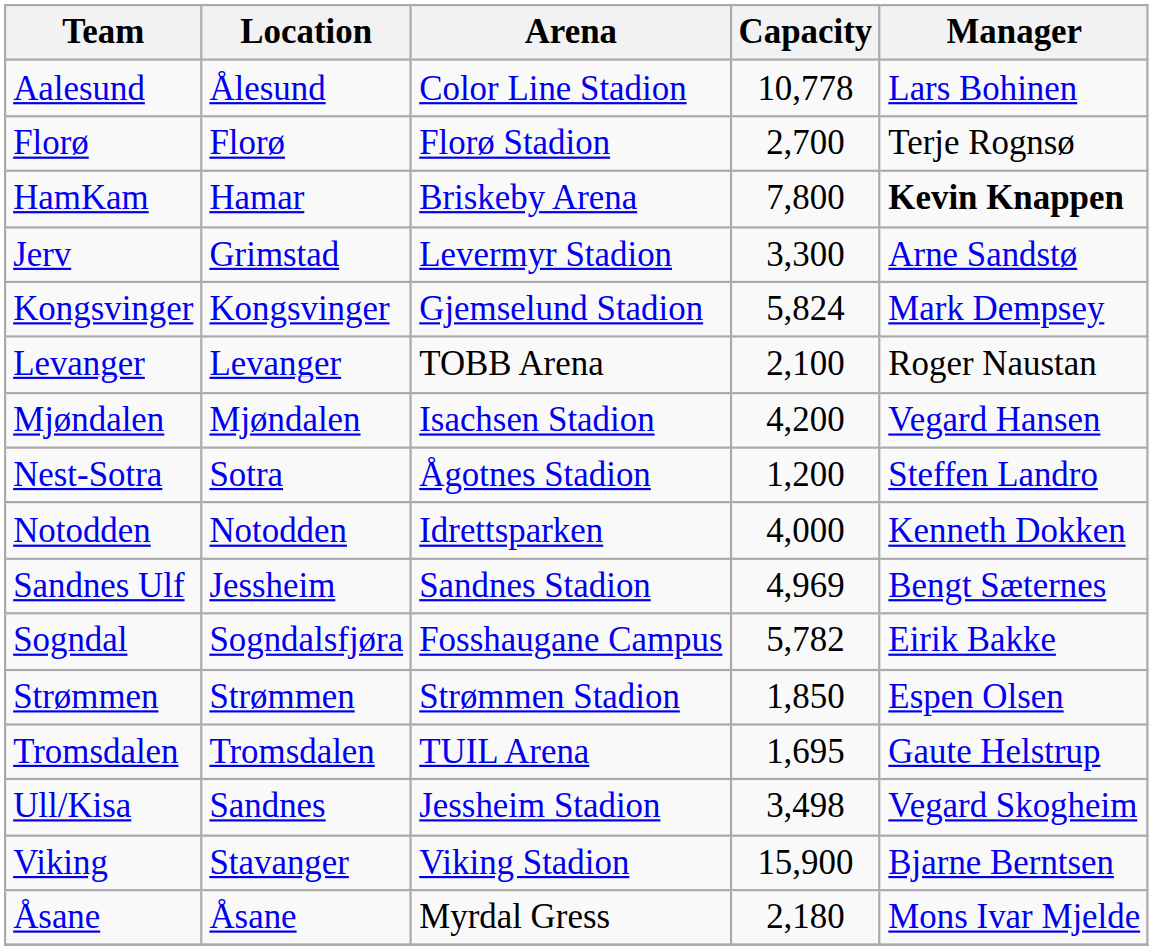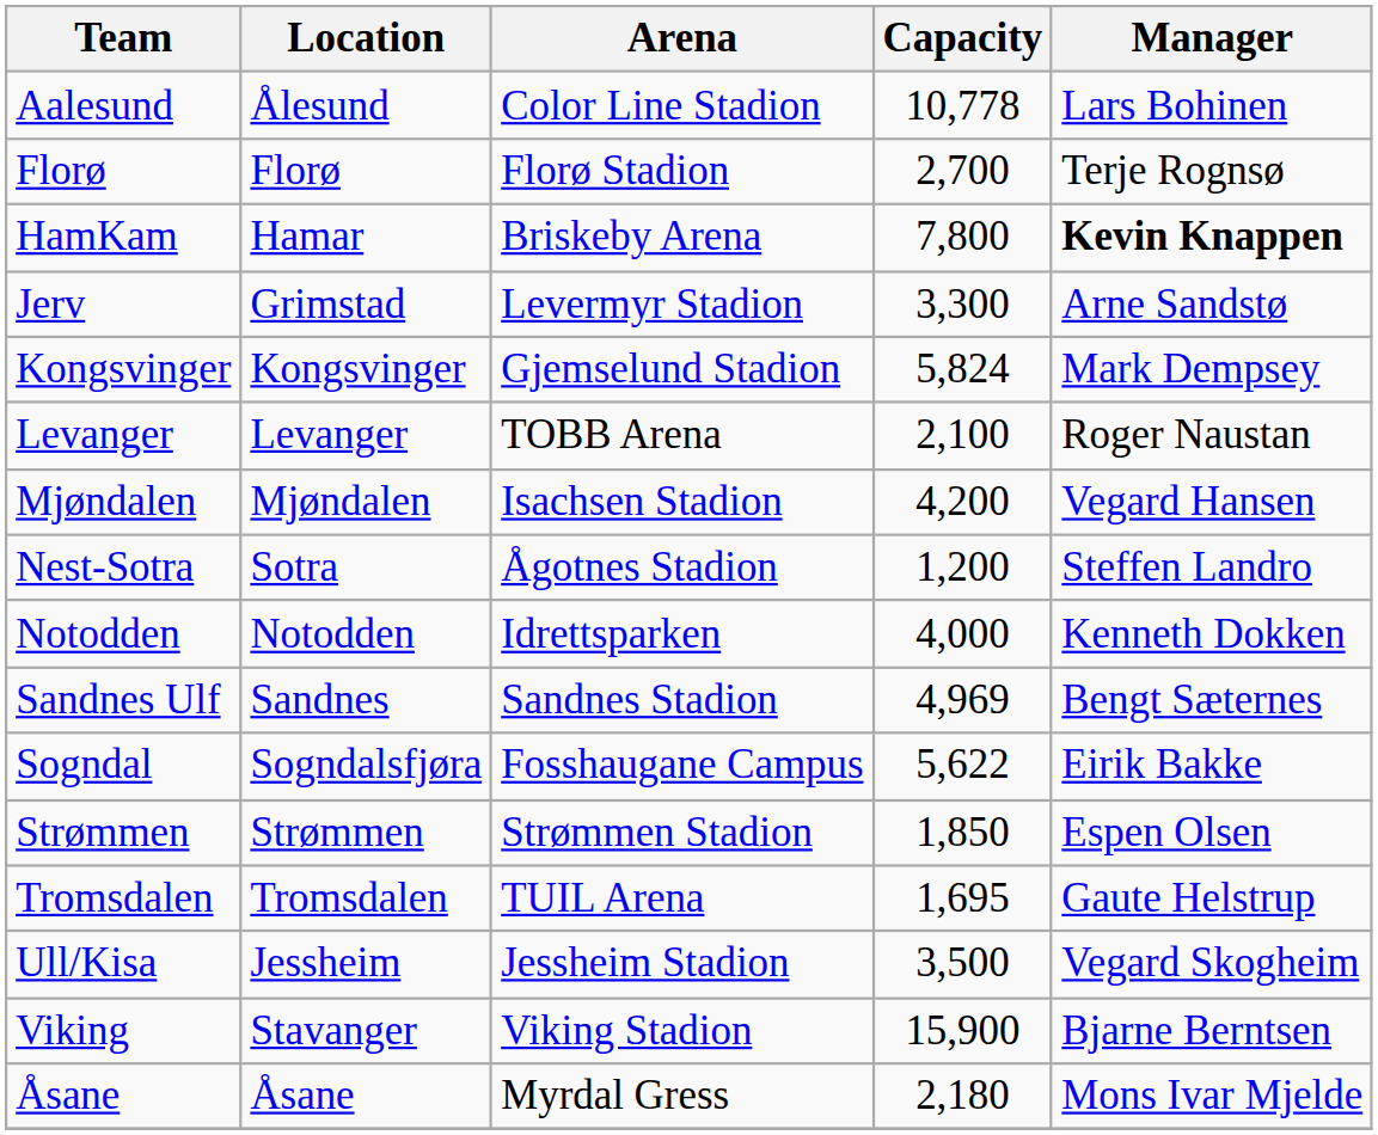Sandnes Ulf | Location: Jessheim -> Sandnes
Sogndal | Capacity: 5,782 -> 5,622
Ull/Kisa | Location: Sandnes -> Jessheim
Ull/Kisa | Capacity: 3,498 -> 3,500
